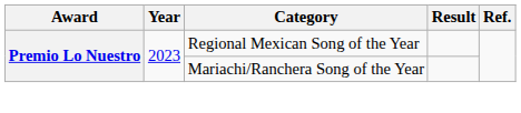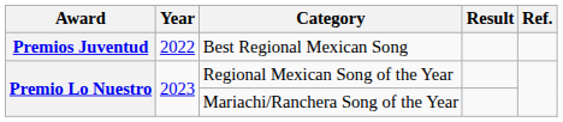+ row: Premios Juventud | 2022 | Best Regional Mexican Song
